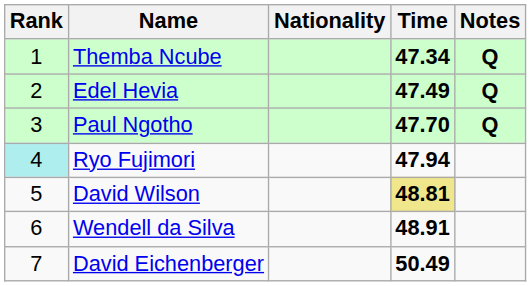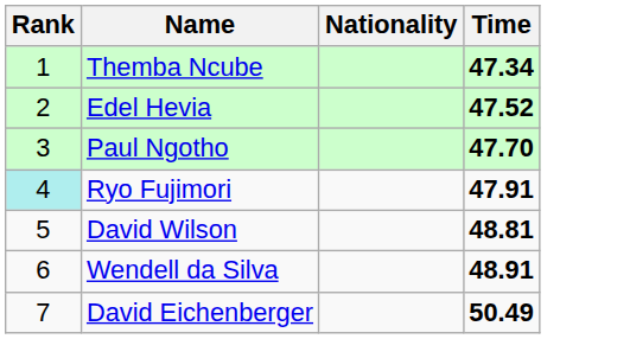- column: Notes | Q | Q | Q
Edel Hevia | Time: 47.49 -> 47.52
Ryo Fujimori | Time: 47.94 -> 47.91
David Wilson | Time: khaki background -> no background
